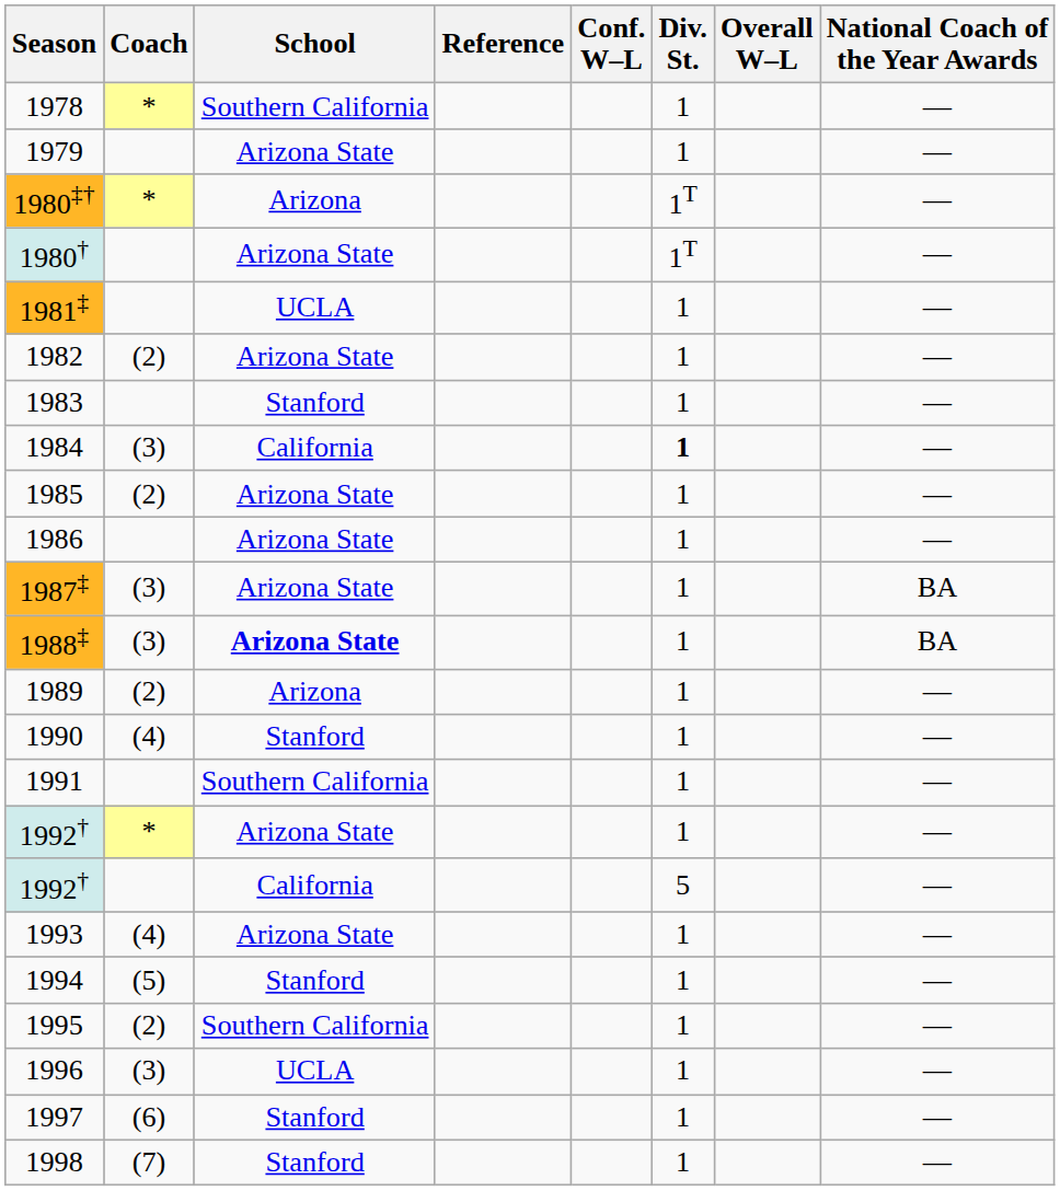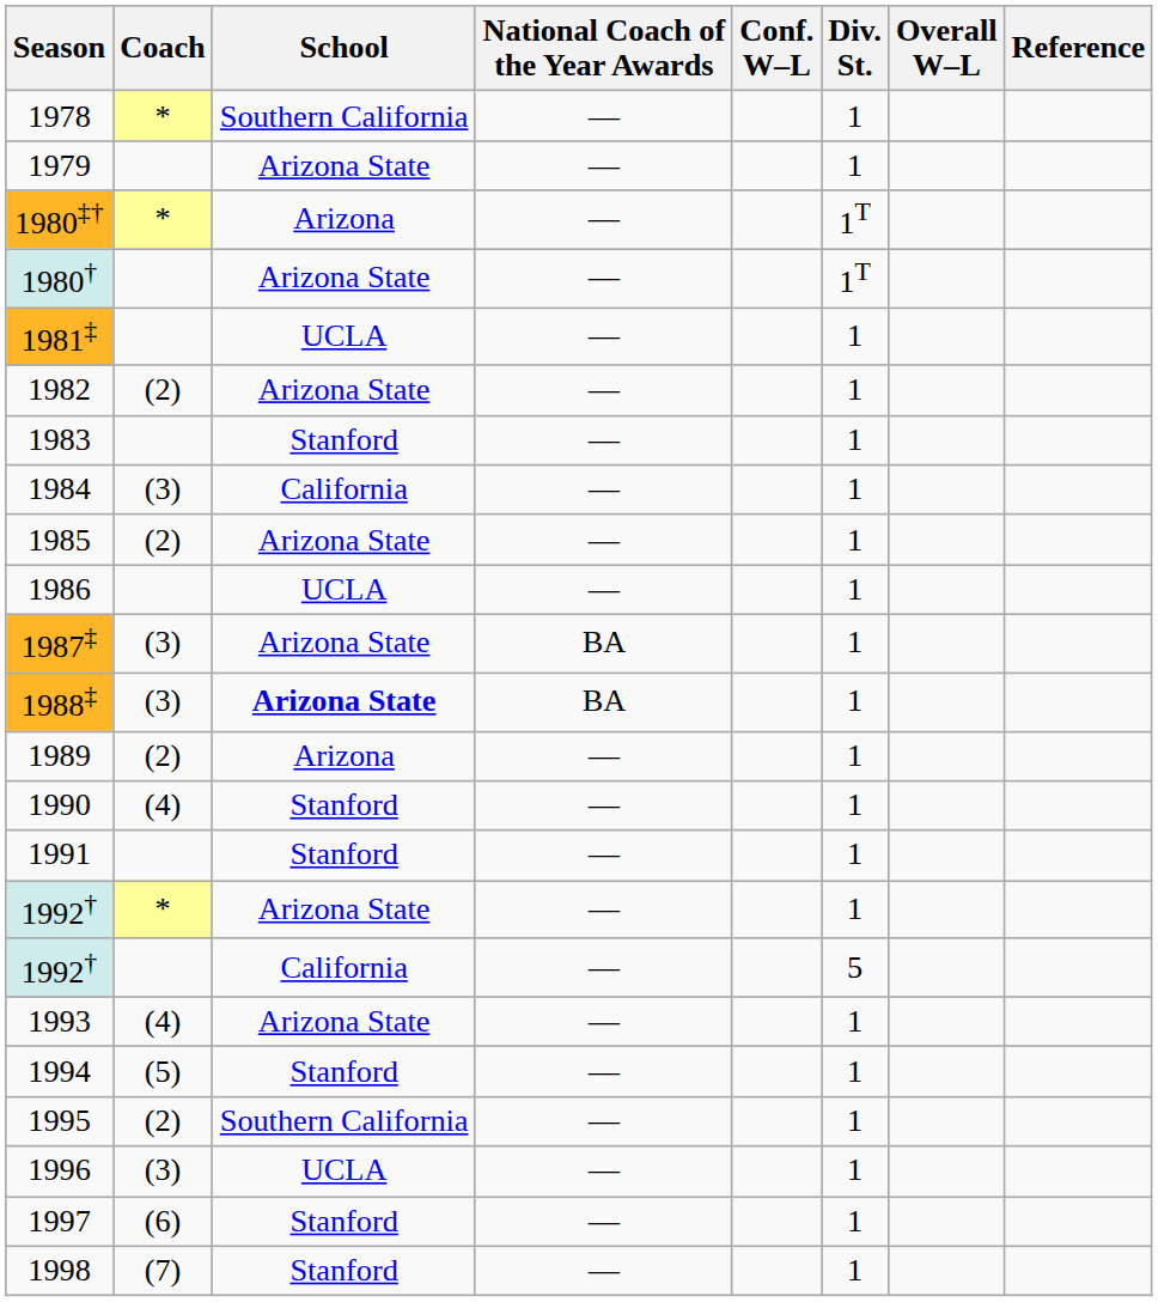columns swapped: National Coach of the Year Awards <-> Reference
1984 | Div. St.: bold -> normal
1986 | School: Arizona State -> UCLA
1991 | School: Southern California -> Stanford
